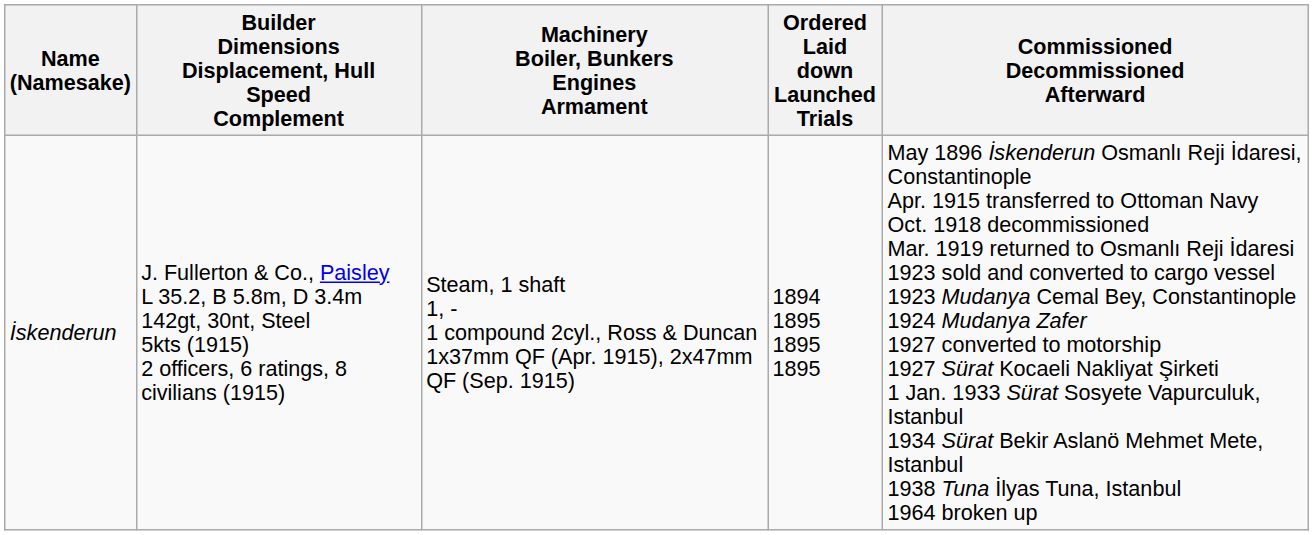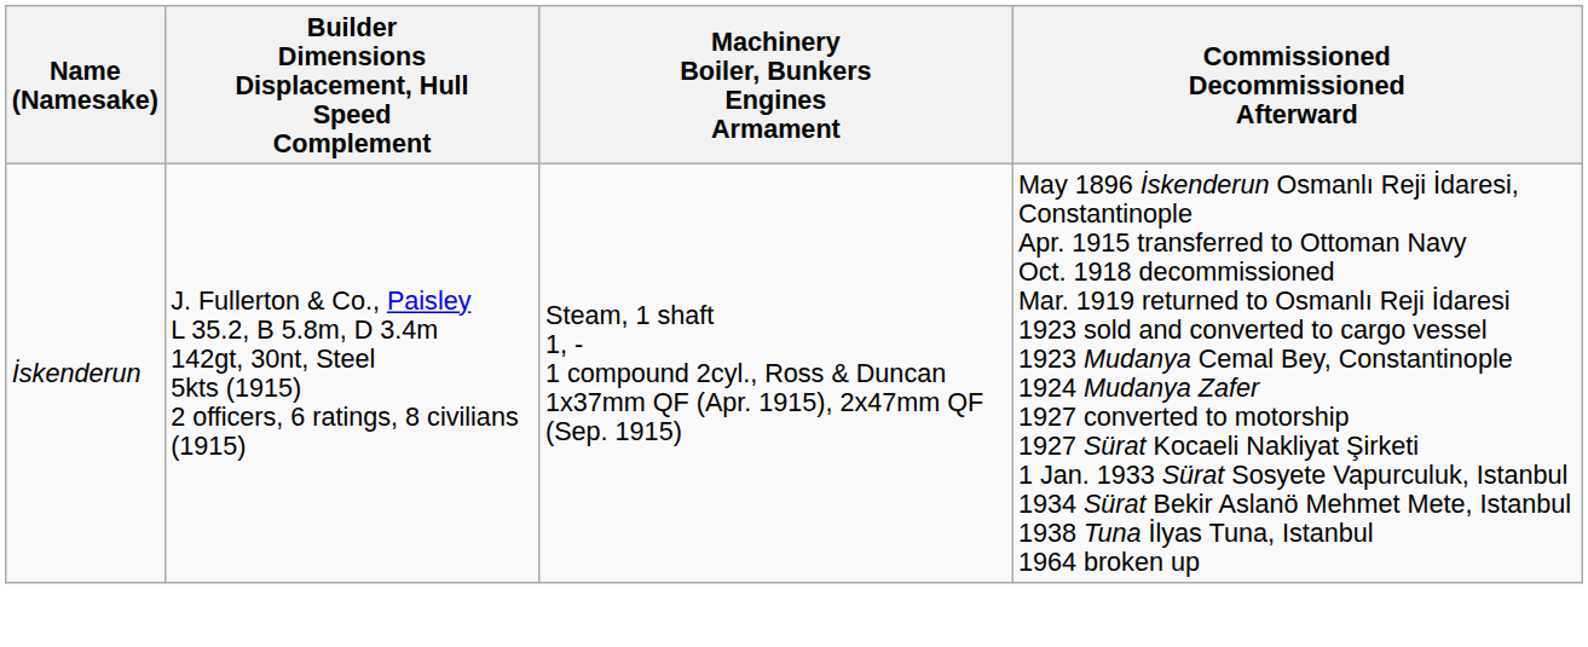- column: Ordered Laid down Launched Trials | 1894 1895 1895 1895
